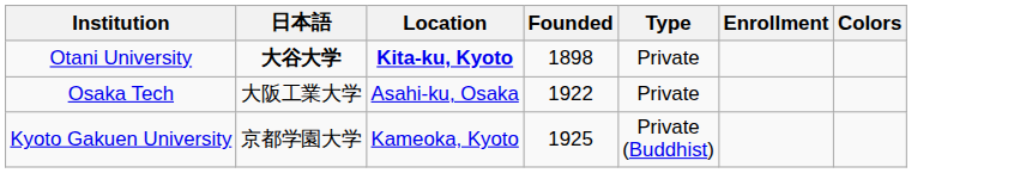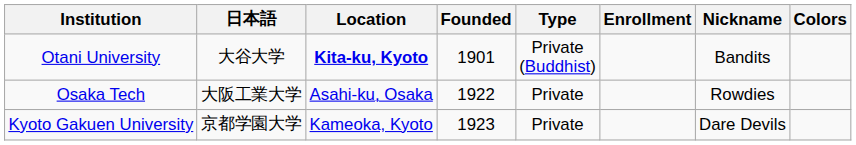+ column: Nickname | Bandits | Rowdies | Dare Devils
Otani University | 日本語: bold -> normal
Otani University | Founded: 1898 -> 1901
Otani University | Type: Private -> Private (Buddhist)
Kyoto Gakuen University | Founded: 1925 -> 1923
Kyoto Gakuen University | Type: Private (Buddhist) -> Private
